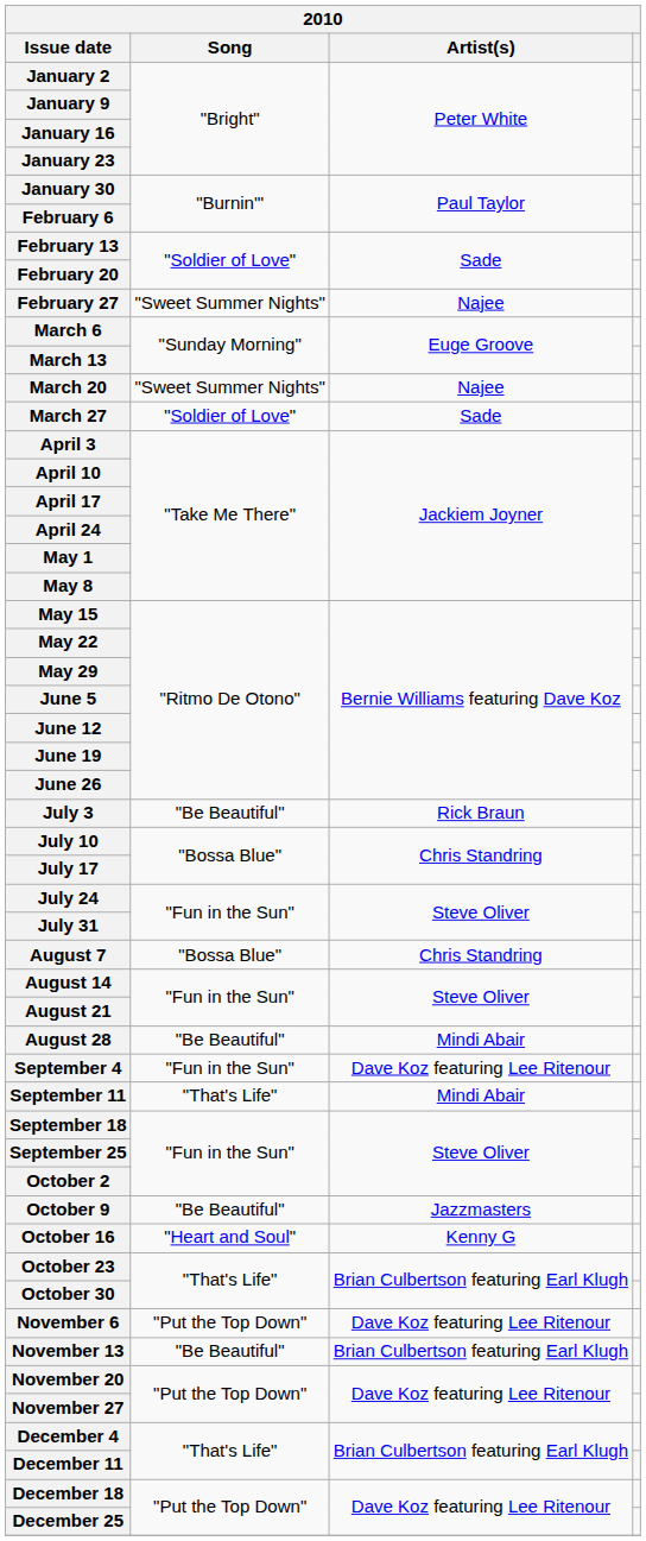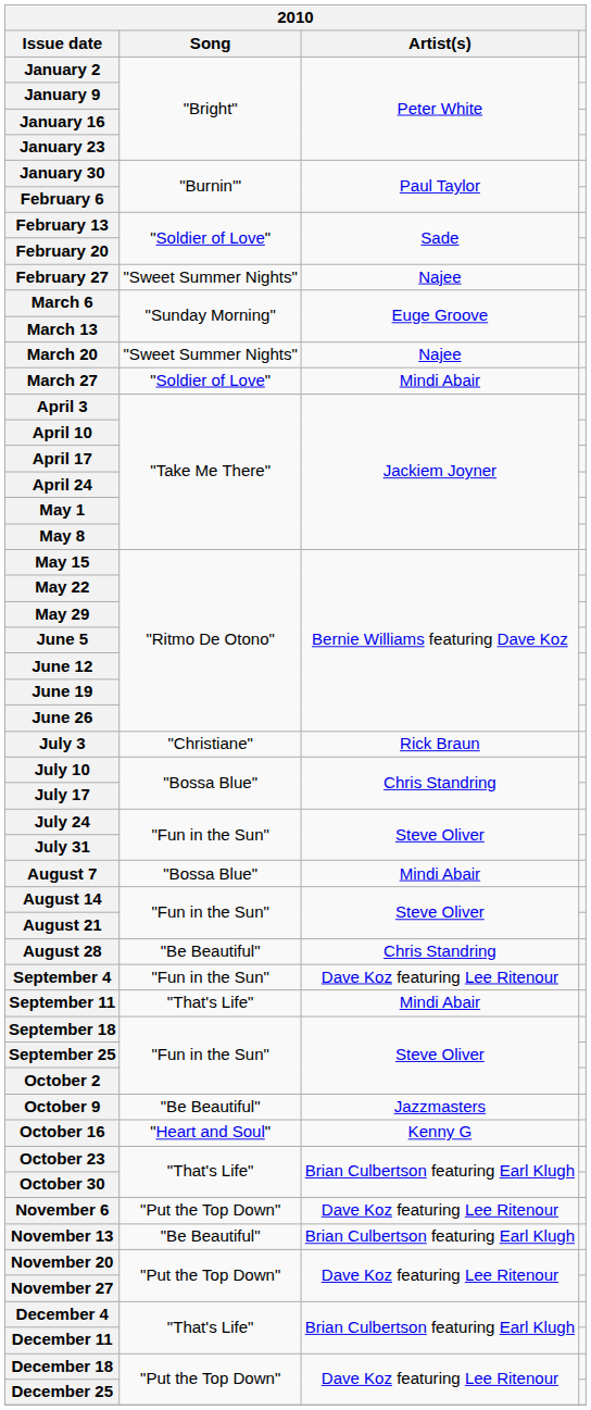March 27 | Artist(s): Sade -> Mindi Abair
July 3 | Song: "Be Beautiful" -> "Christiane"
August 7 | Artist(s): Chris Standring -> Mindi Abair
August 28 | Artist(s): Mindi Abair -> Chris Standring
